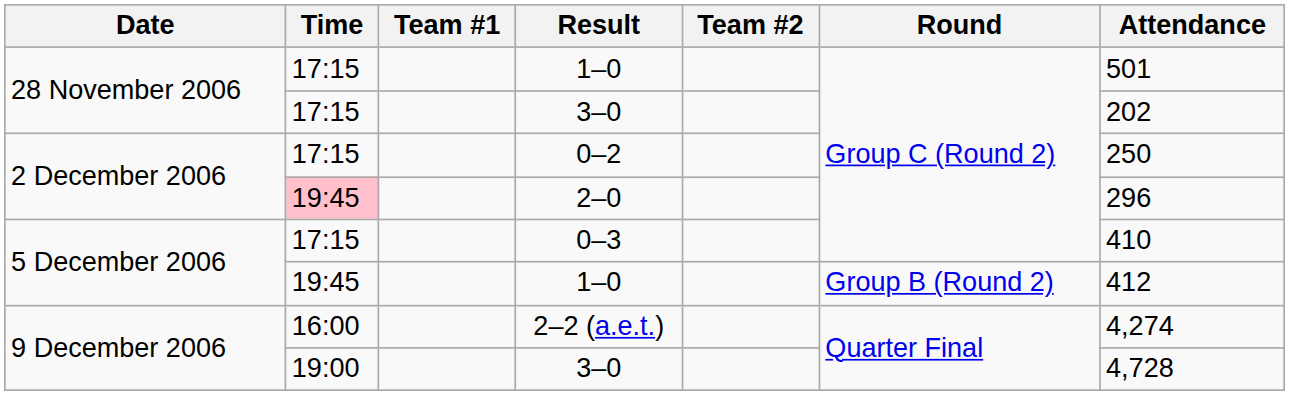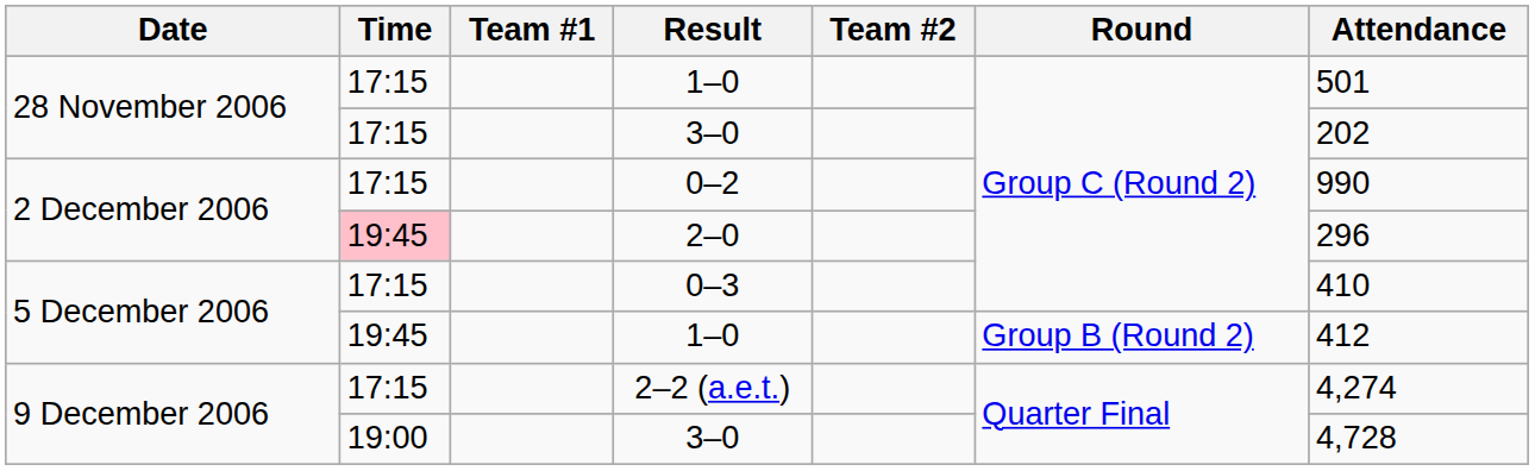0–2 | Attendance: 250 -> 990
2–2 (a.e.t.) | Time: 16:00 -> 17:15
